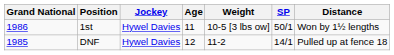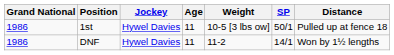1st | Distance: Won by 1½ lengths -> Pulled up at fence 18
DNF | Grand National: 1985 -> 1986
DNF | Age: 12 -> 11
DNF | Distance: Pulled up at fence 18 -> Won by 1½ lengths
